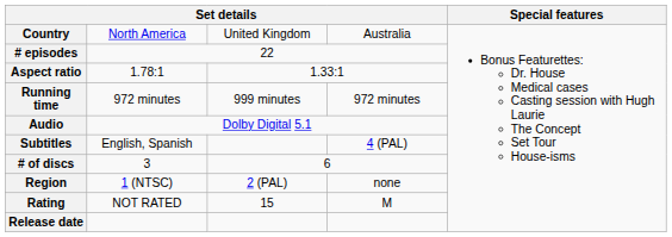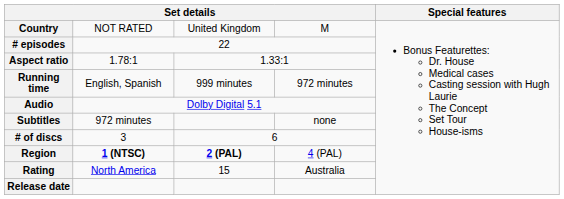Country | column 2: North America -> NOT RATED
Country | column 4: Australia -> M
Running time | column 2: 972 minutes -> English, Spanish
Subtitles | column 2: English, Spanish -> 972 minutes
Subtitles | column 4: 4 (PAL) -> none
Region | column 2: normal -> bold
Region | column 3: normal -> bold
Region | column 4: none -> 4 (PAL)
Rating | column 2: NOT RATED -> North America
Rating | column 4: M -> Australia
